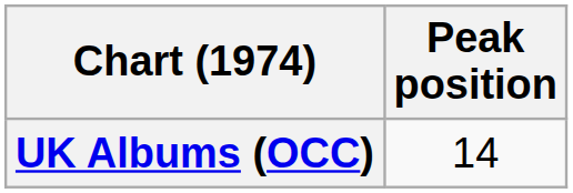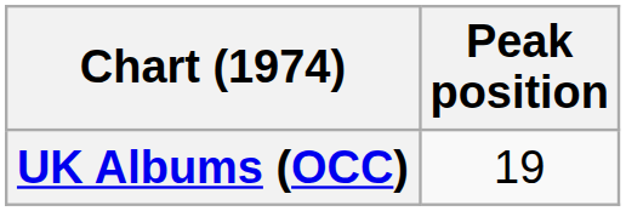UK Albums (OCC) | Peak position: 14 -> 19
